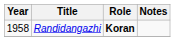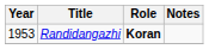Randidangazhi | Year: 1958 -> 1953
